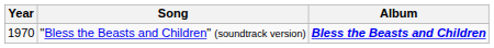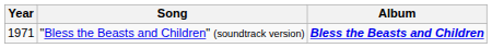"Bless the Beasts and Children" (soundtrack version) | Year: 1970 -> 1971
